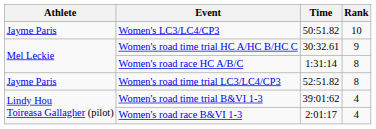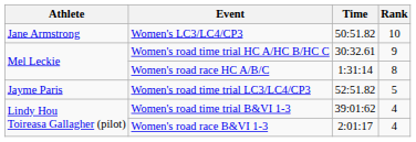Women's LC3/LC4/CP3 | Athlete: Jayme Paris -> Jane Armstrong
Women's road time trial LC3/LC4/CP3 | Rank: 8 -> 5
